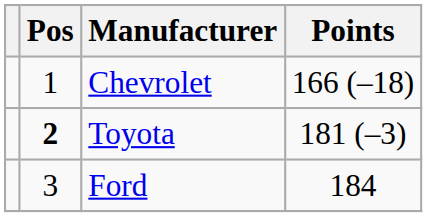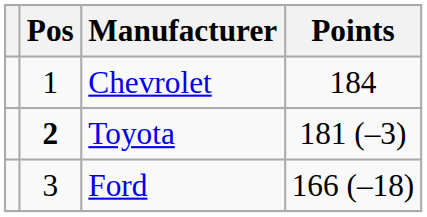Chevrolet | Points: 166 (–18) -> 184
Ford | Points: 184 -> 166 (–18)
